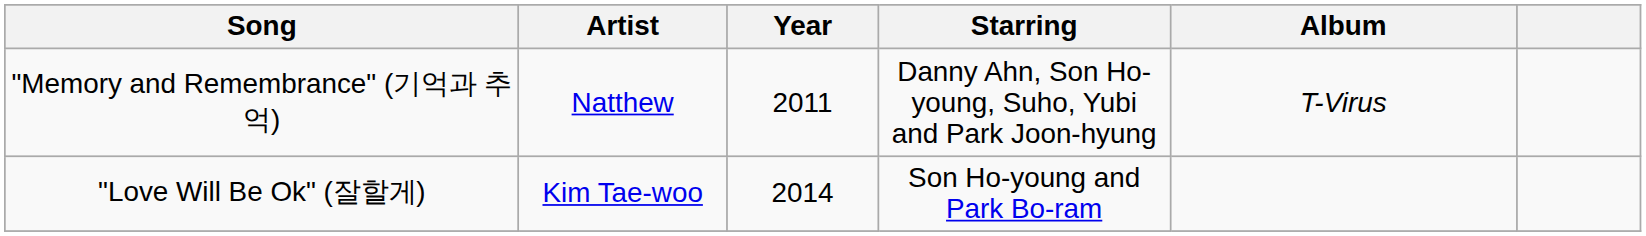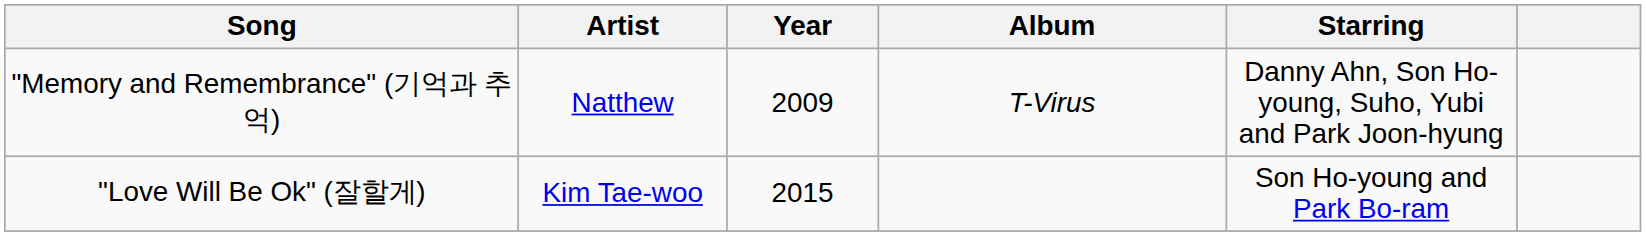columns swapped: Album <-> Starring
"Memory and Remembrance" (기억과 추억) | Year: 2011 -> 2009
"Love Will Be Ok" (잘할게) | Year: 2014 -> 2015
